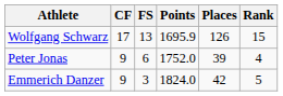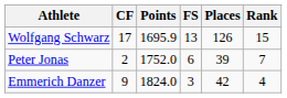columns swapped: FS <-> Points
Peter Jonas | CF: 9 -> 2
Peter Jonas | Rank: 4 -> 7
Emmerich Danzer | Rank: 5 -> 4
